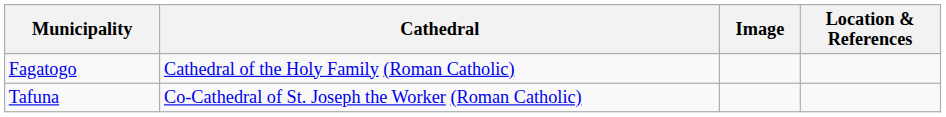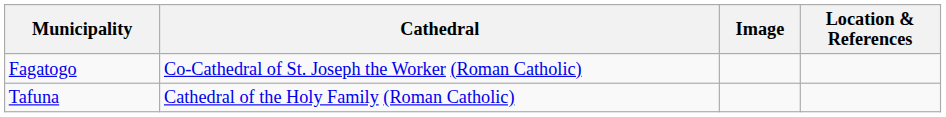Fagatogo | Cathedral: Cathedral of the Holy Family (Roman Catholic) -> Co-Cathedral of St. Joseph the Worker (Roman Catholic)
Tafuna | Cathedral: Co-Cathedral of St. Joseph the Worker (Roman Catholic) -> Cathedral of the Holy Family (Roman Catholic)
